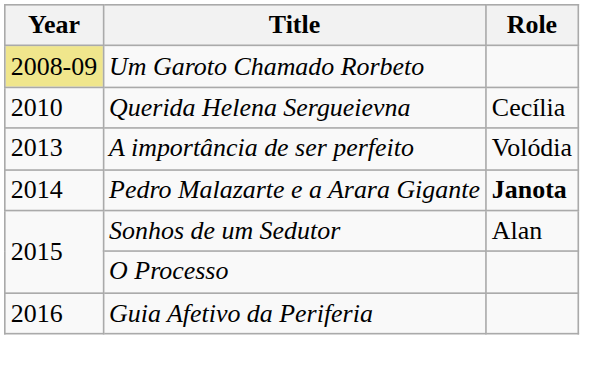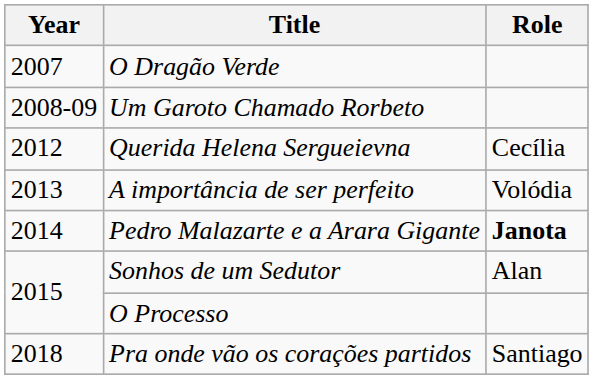+ row: 2007 | O Dragão Verde
Um Garoto Chamado Rorbeto | Year: khaki background -> no background
Querida Helena Sergueievna | Year: 2010 -> 2012
- row: 2016 | Guia Afetivo da Periferia
+ row: 2018 | Pra onde vão os corações partidos | Santiago
